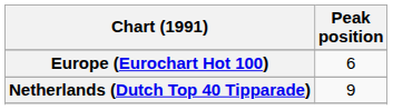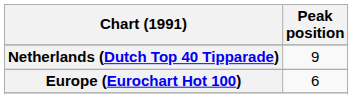rows swapped: Europe (Eurochart Hot 100) <-> Netherlands (Dutch Top 40 Tipparade)
